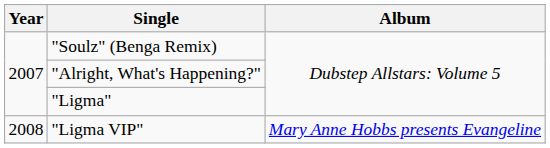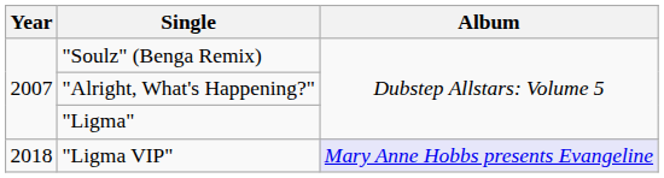"Ligma VIP" | Year: 2008 -> 2018
"Ligma VIP" | Album: no background -> lavender background
